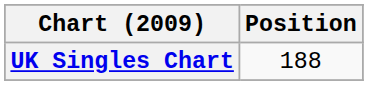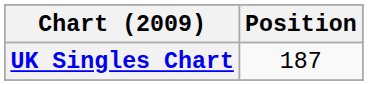UK Singles Chart | Position: 188 -> 187
